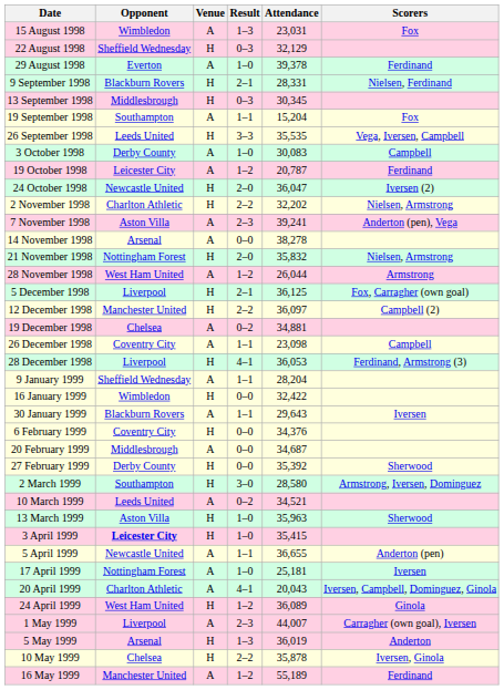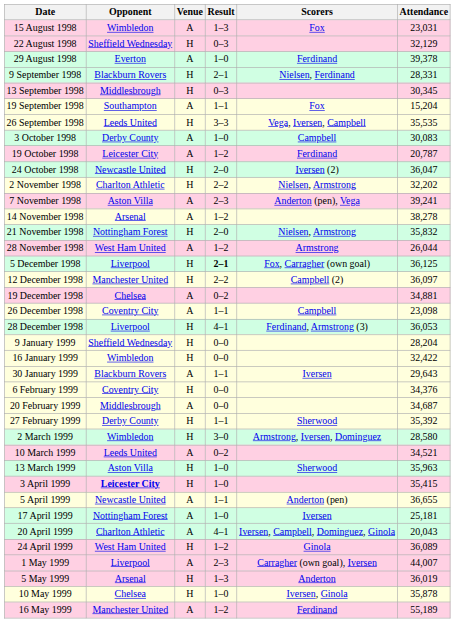columns swapped: Attendance <-> Scorers
14 November 1998 | Result: 0–0 -> 1–2
5 December 1998 | Result: normal -> bold
9 January 1999 | Venue: A -> H
9 January 1999 | Result: 1–1 -> 0–0
27 February 1999 | Result: 0–0 -> 1–1
2 March 1999 | Opponent: Southampton -> Wimbledon
10 May 1999 | Result: 2–2 -> 1–0
